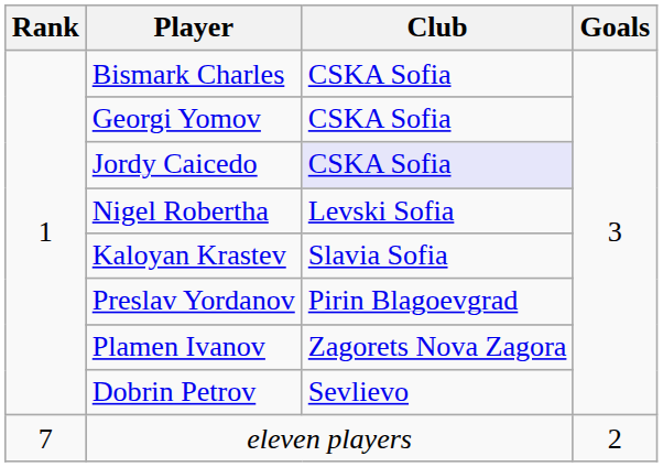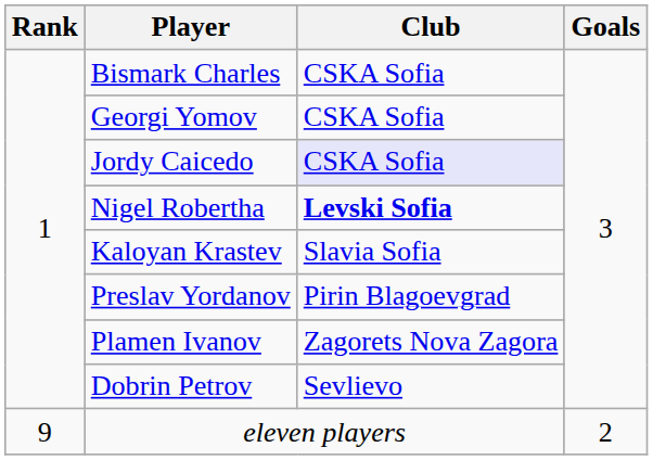Nigel Robertha | Club: normal -> bold
eleven players | Rank: 7 -> 9
